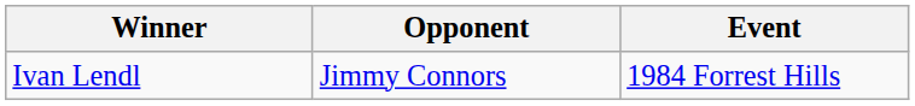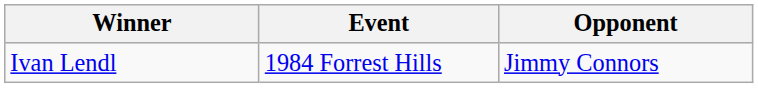columns swapped: Opponent <-> Event
